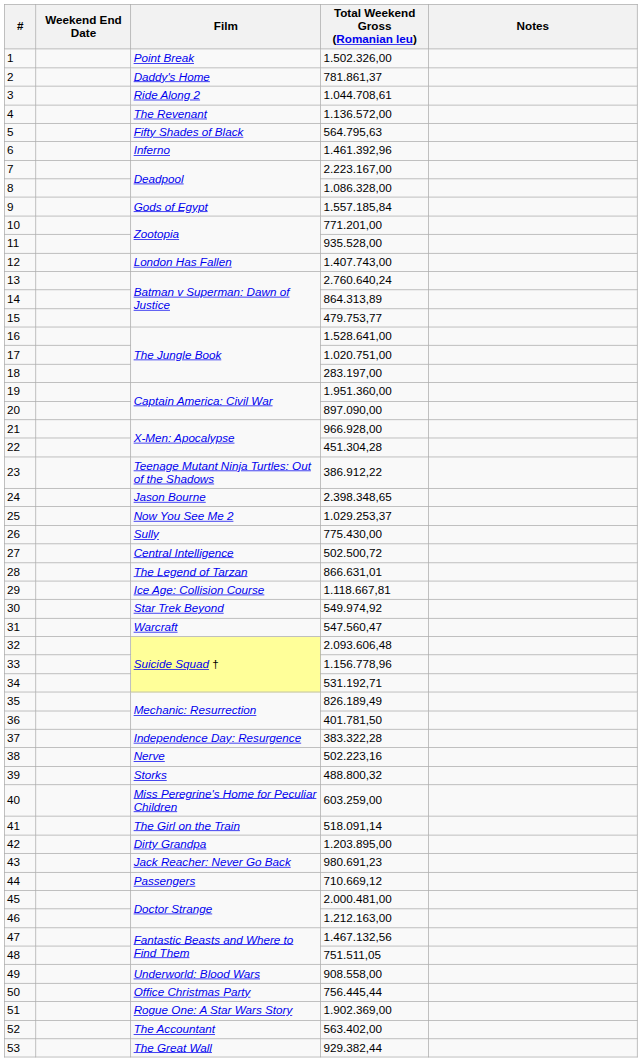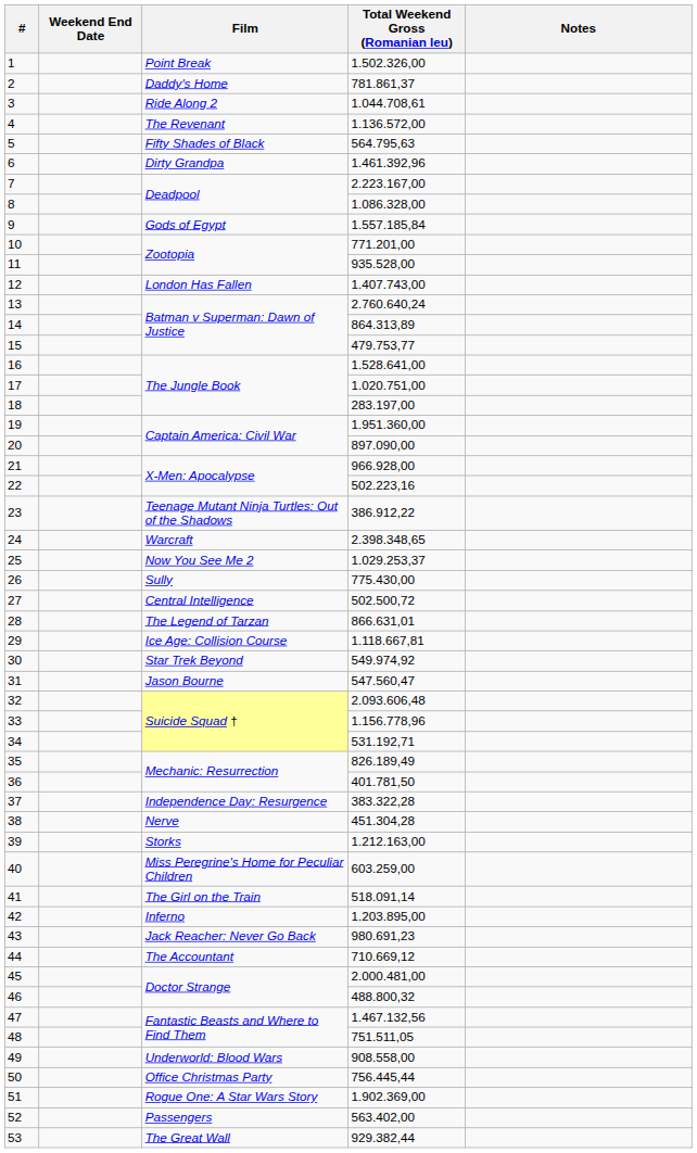6 | Film: Inferno -> Dirty Grandpa
22 | Total Weekend Gross (Romanian leu): 451.304,28 -> 502.223,16
24 | Film: Jason Bourne -> Warcraft
31 | Film: Warcraft -> Jason Bourne
38 | Total Weekend Gross (Romanian leu): 502.223,16 -> 451.304,28
39 | Total Weekend Gross (Romanian leu): 488.800,32 -> 1.212.163,00
42 | Film: Dirty Grandpa -> Inferno
44 | Film: Passengers -> The Accountant
46 | Total Weekend Gross (Romanian leu): 1.212.163,00 -> 488.800,32
52 | Film: The Accountant -> Passengers
